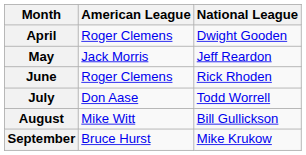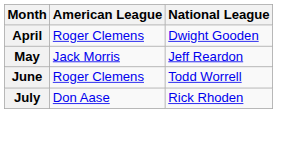June | National League: Rick Rhoden -> Todd Worrell
July | National League: Todd Worrell -> Rick Rhoden
- row: August | Mike Witt | Bill Gullickson
- row: September | Bruce Hurst | Mike Krukow
